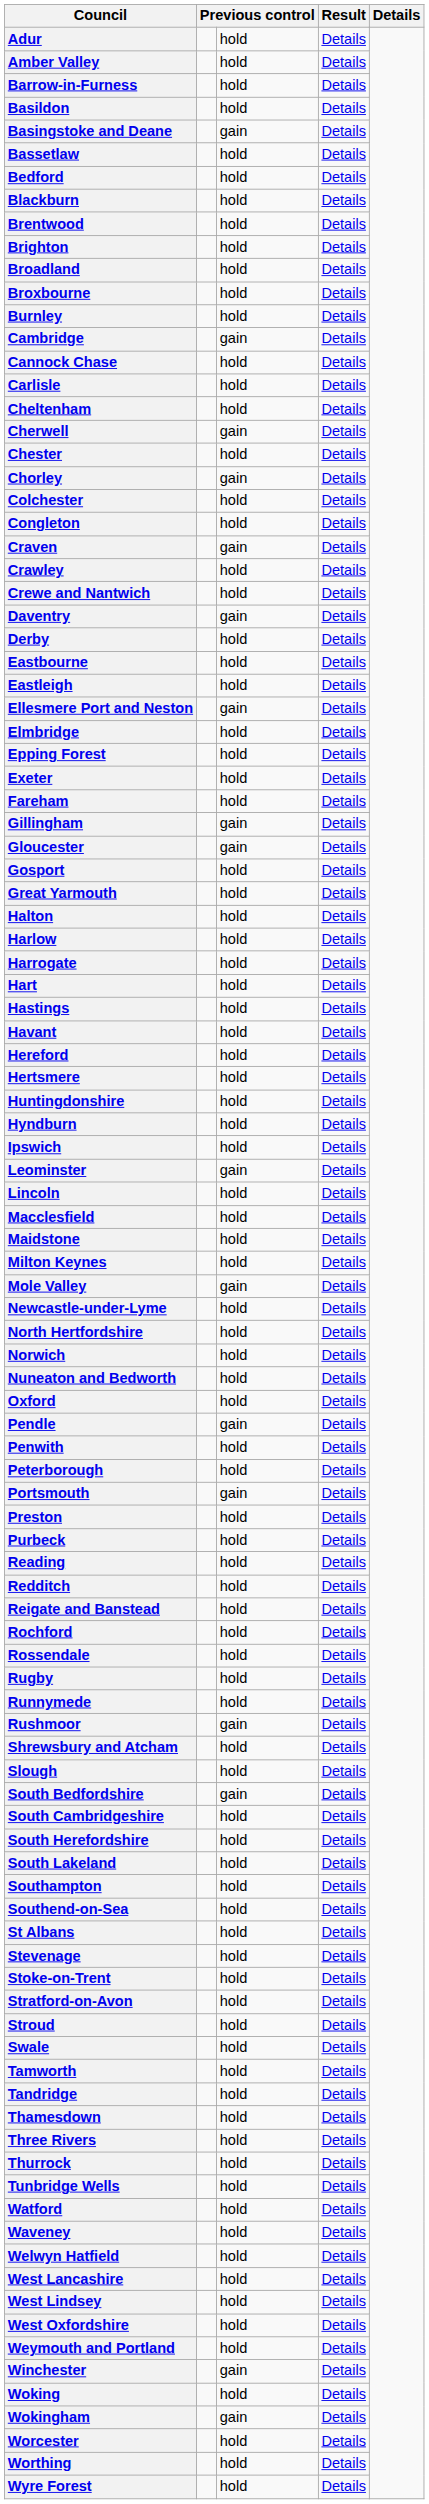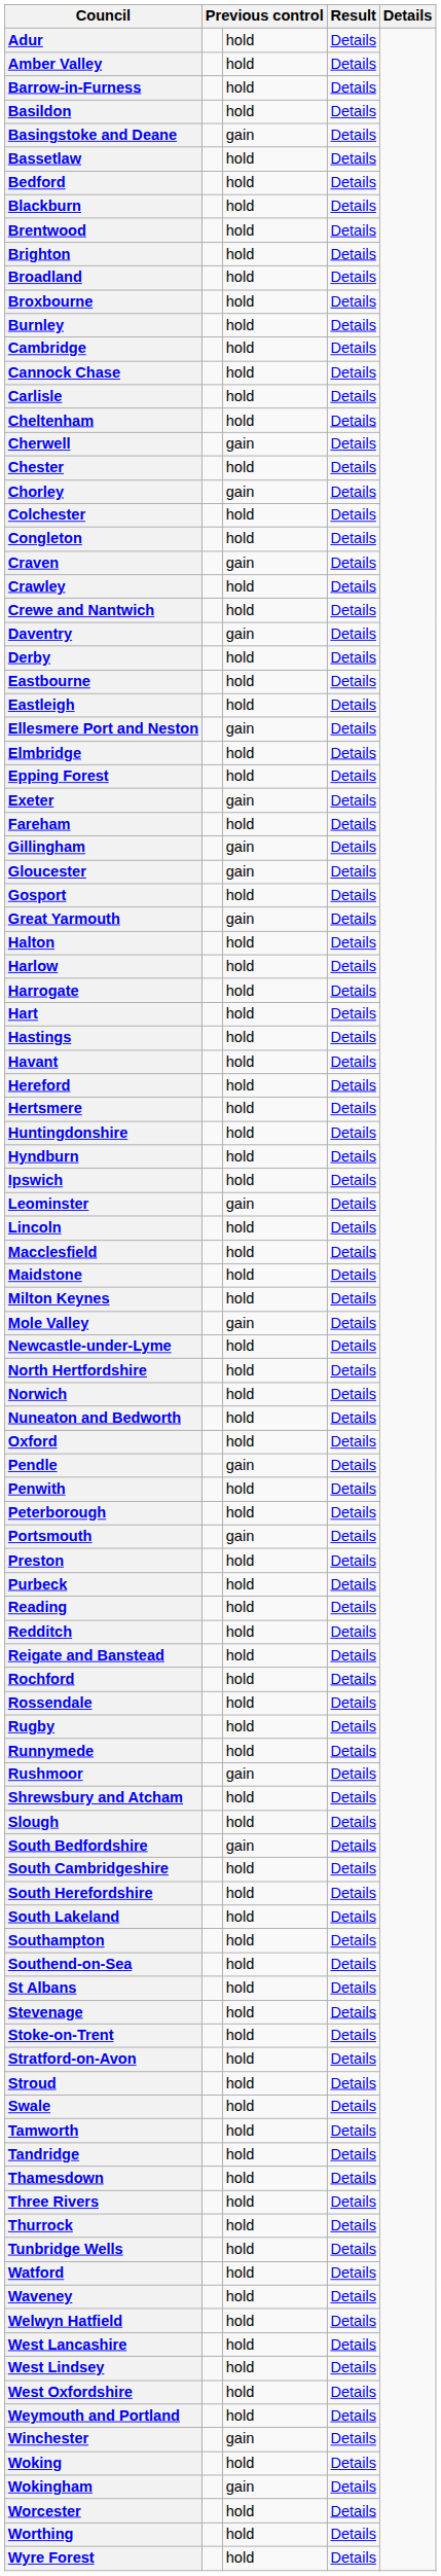Cambridge | column 3: gain -> hold
Exeter | column 3: hold -> gain
Great Yarmouth | column 3: hold -> gain
